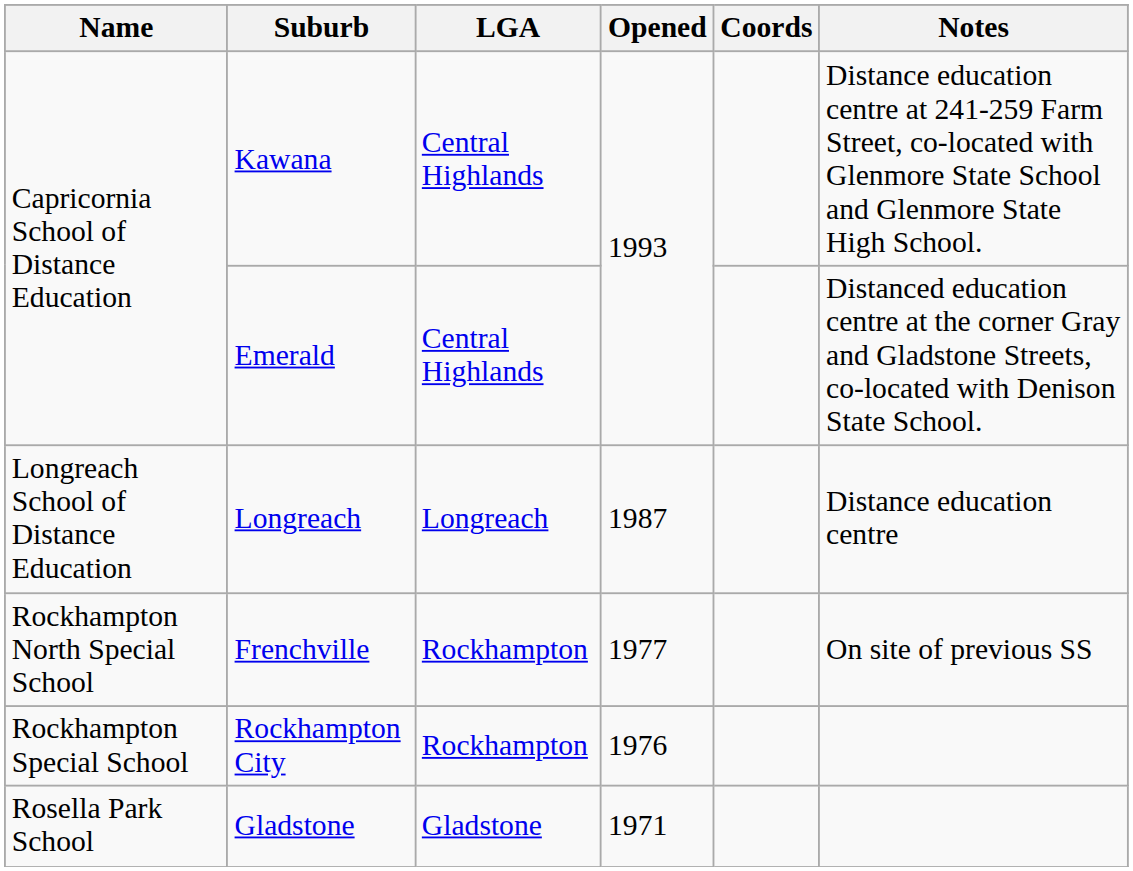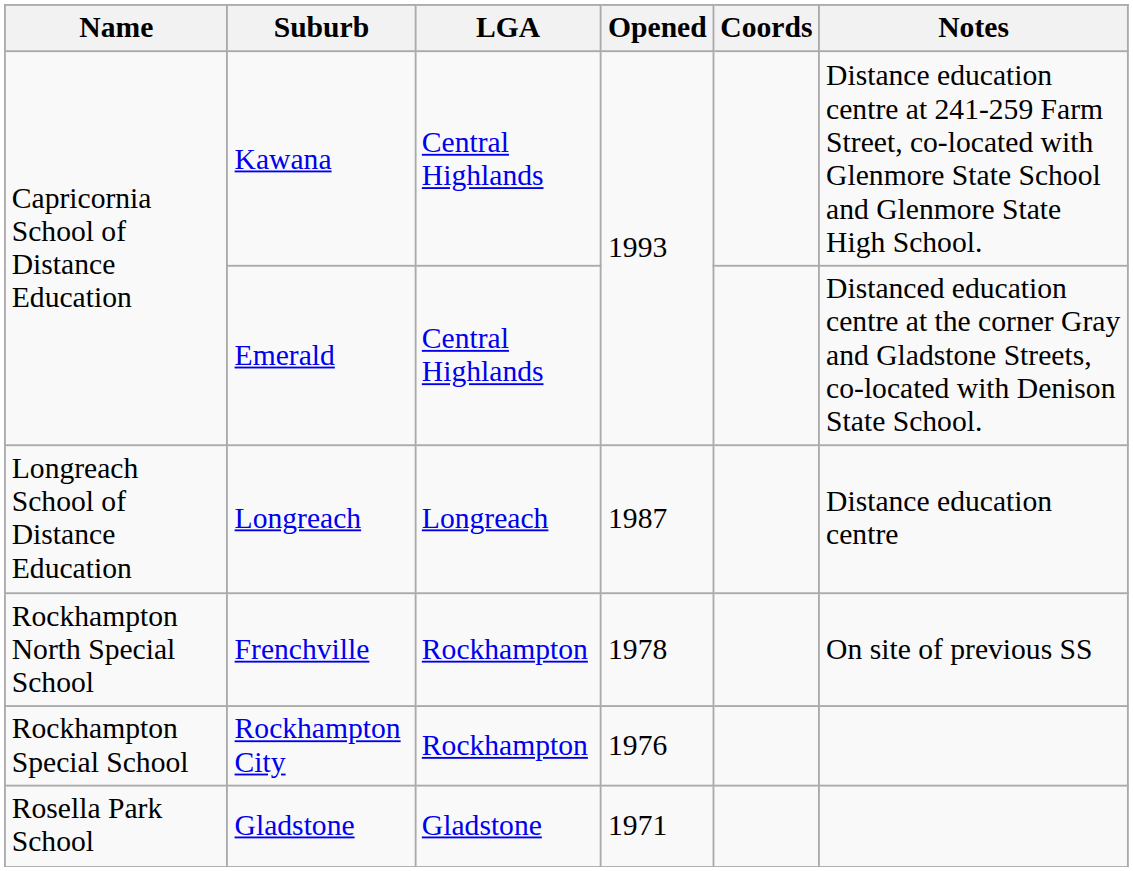Frenchville | Opened: 1977 -> 1978
